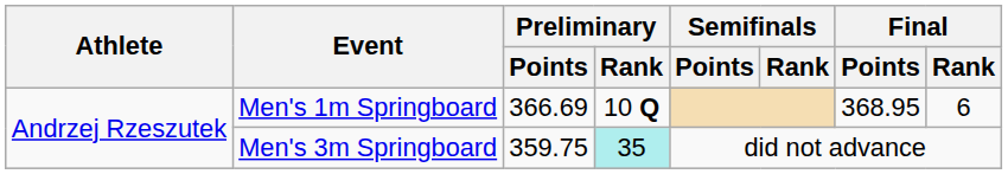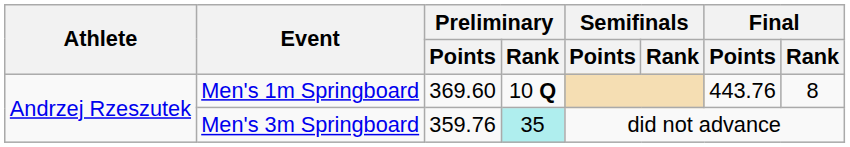Men's 1m Springboard | Preliminary / Points: 366.69 -> 369.60
Men's 1m Springboard | Final / Points: 368.95 -> 443.76
Men's 1m Springboard | Final / Rank: 6 -> 8
Men's 3m Springboard | Preliminary / Points: 359.75 -> 359.76
